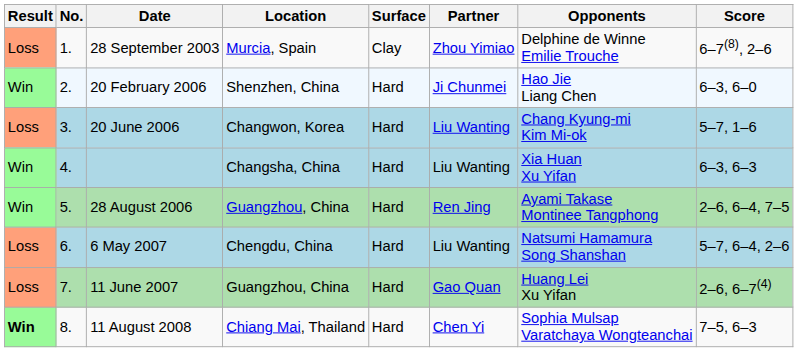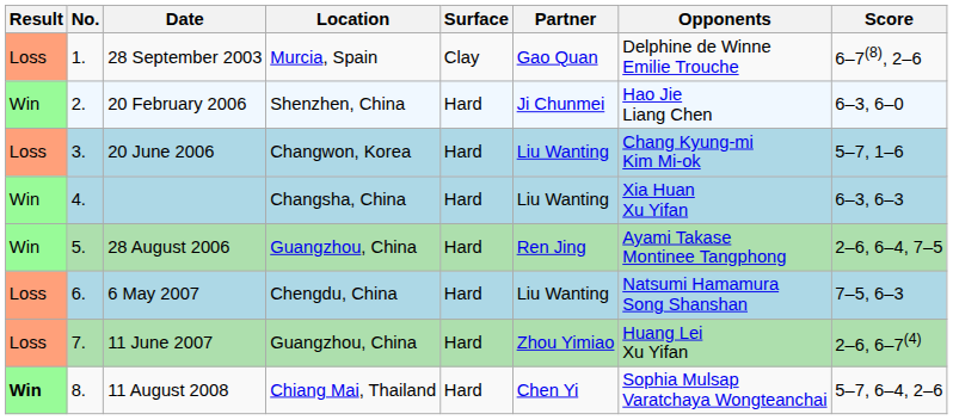28 September 2003 | Partner: Zhou Yimiao -> Gao Quan
6 May 2007 | Score: 5–7, 6–4, 2–6 -> 7–5, 6–3
11 June 2007 | Partner: Gao Quan -> Zhou Yimiao
11 August 2008 | Score: 7–5, 6–3 -> 5–7, 6–4, 2–6
